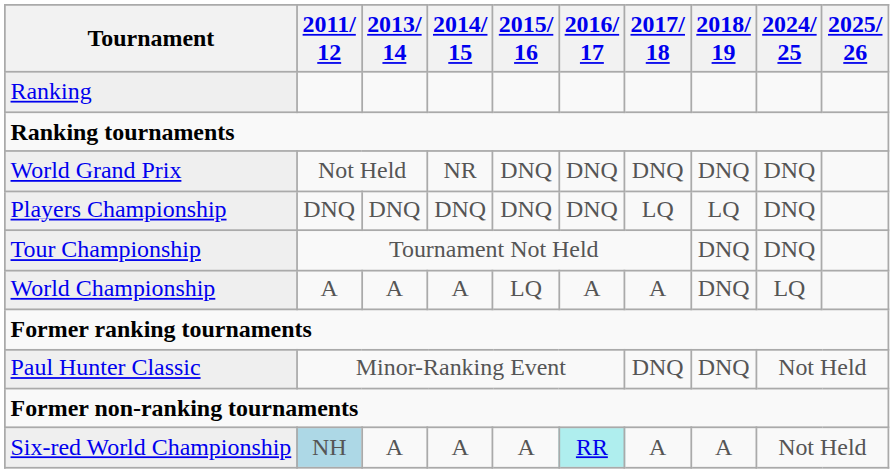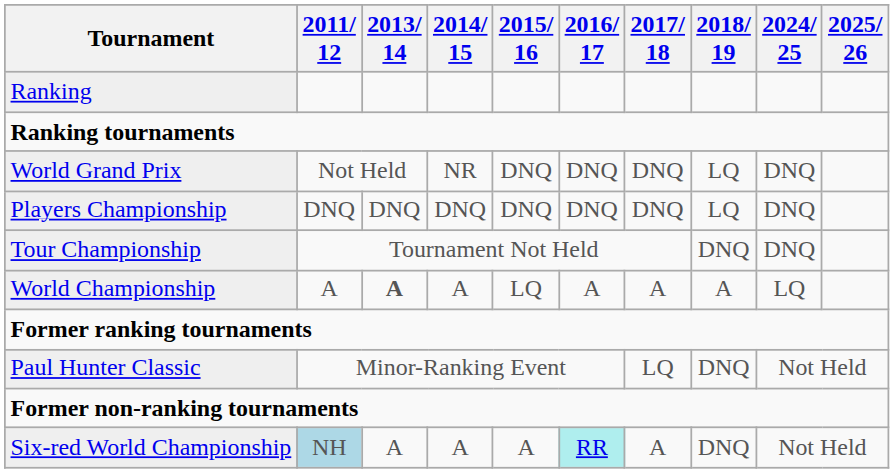World Grand Prix | 2018/ 19: DNQ -> LQ
Players Championship | 2017/ 18: LQ -> DNQ
World Championship | 2013/ 14: normal -> bold
World Championship | 2018/ 19: DNQ -> A
Paul Hunter Classic | 2017/ 18: DNQ -> LQ
Six-red World Championship | 2018/ 19: A -> DNQ
